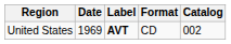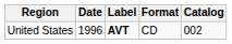United States | Date: 1969 -> 1996
